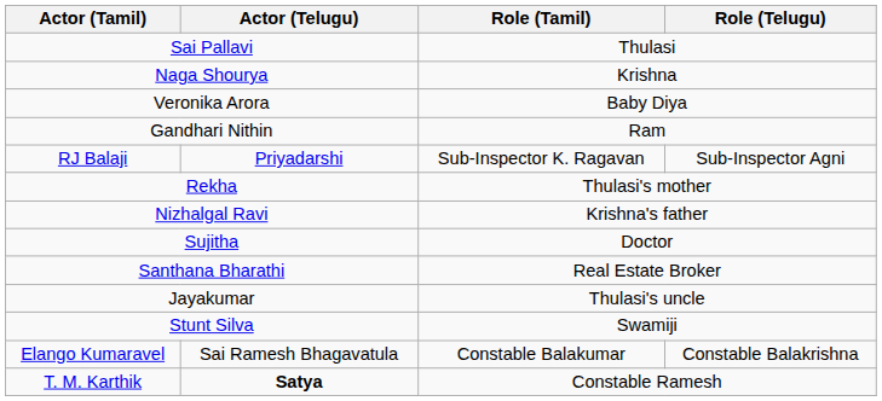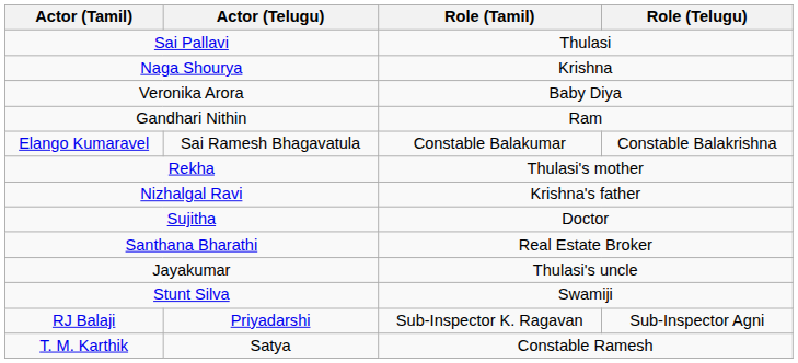rows swapped: RJ Balaji <-> Elango Kumaravel
T. M. Karthik | Actor (Telugu): bold -> normal
